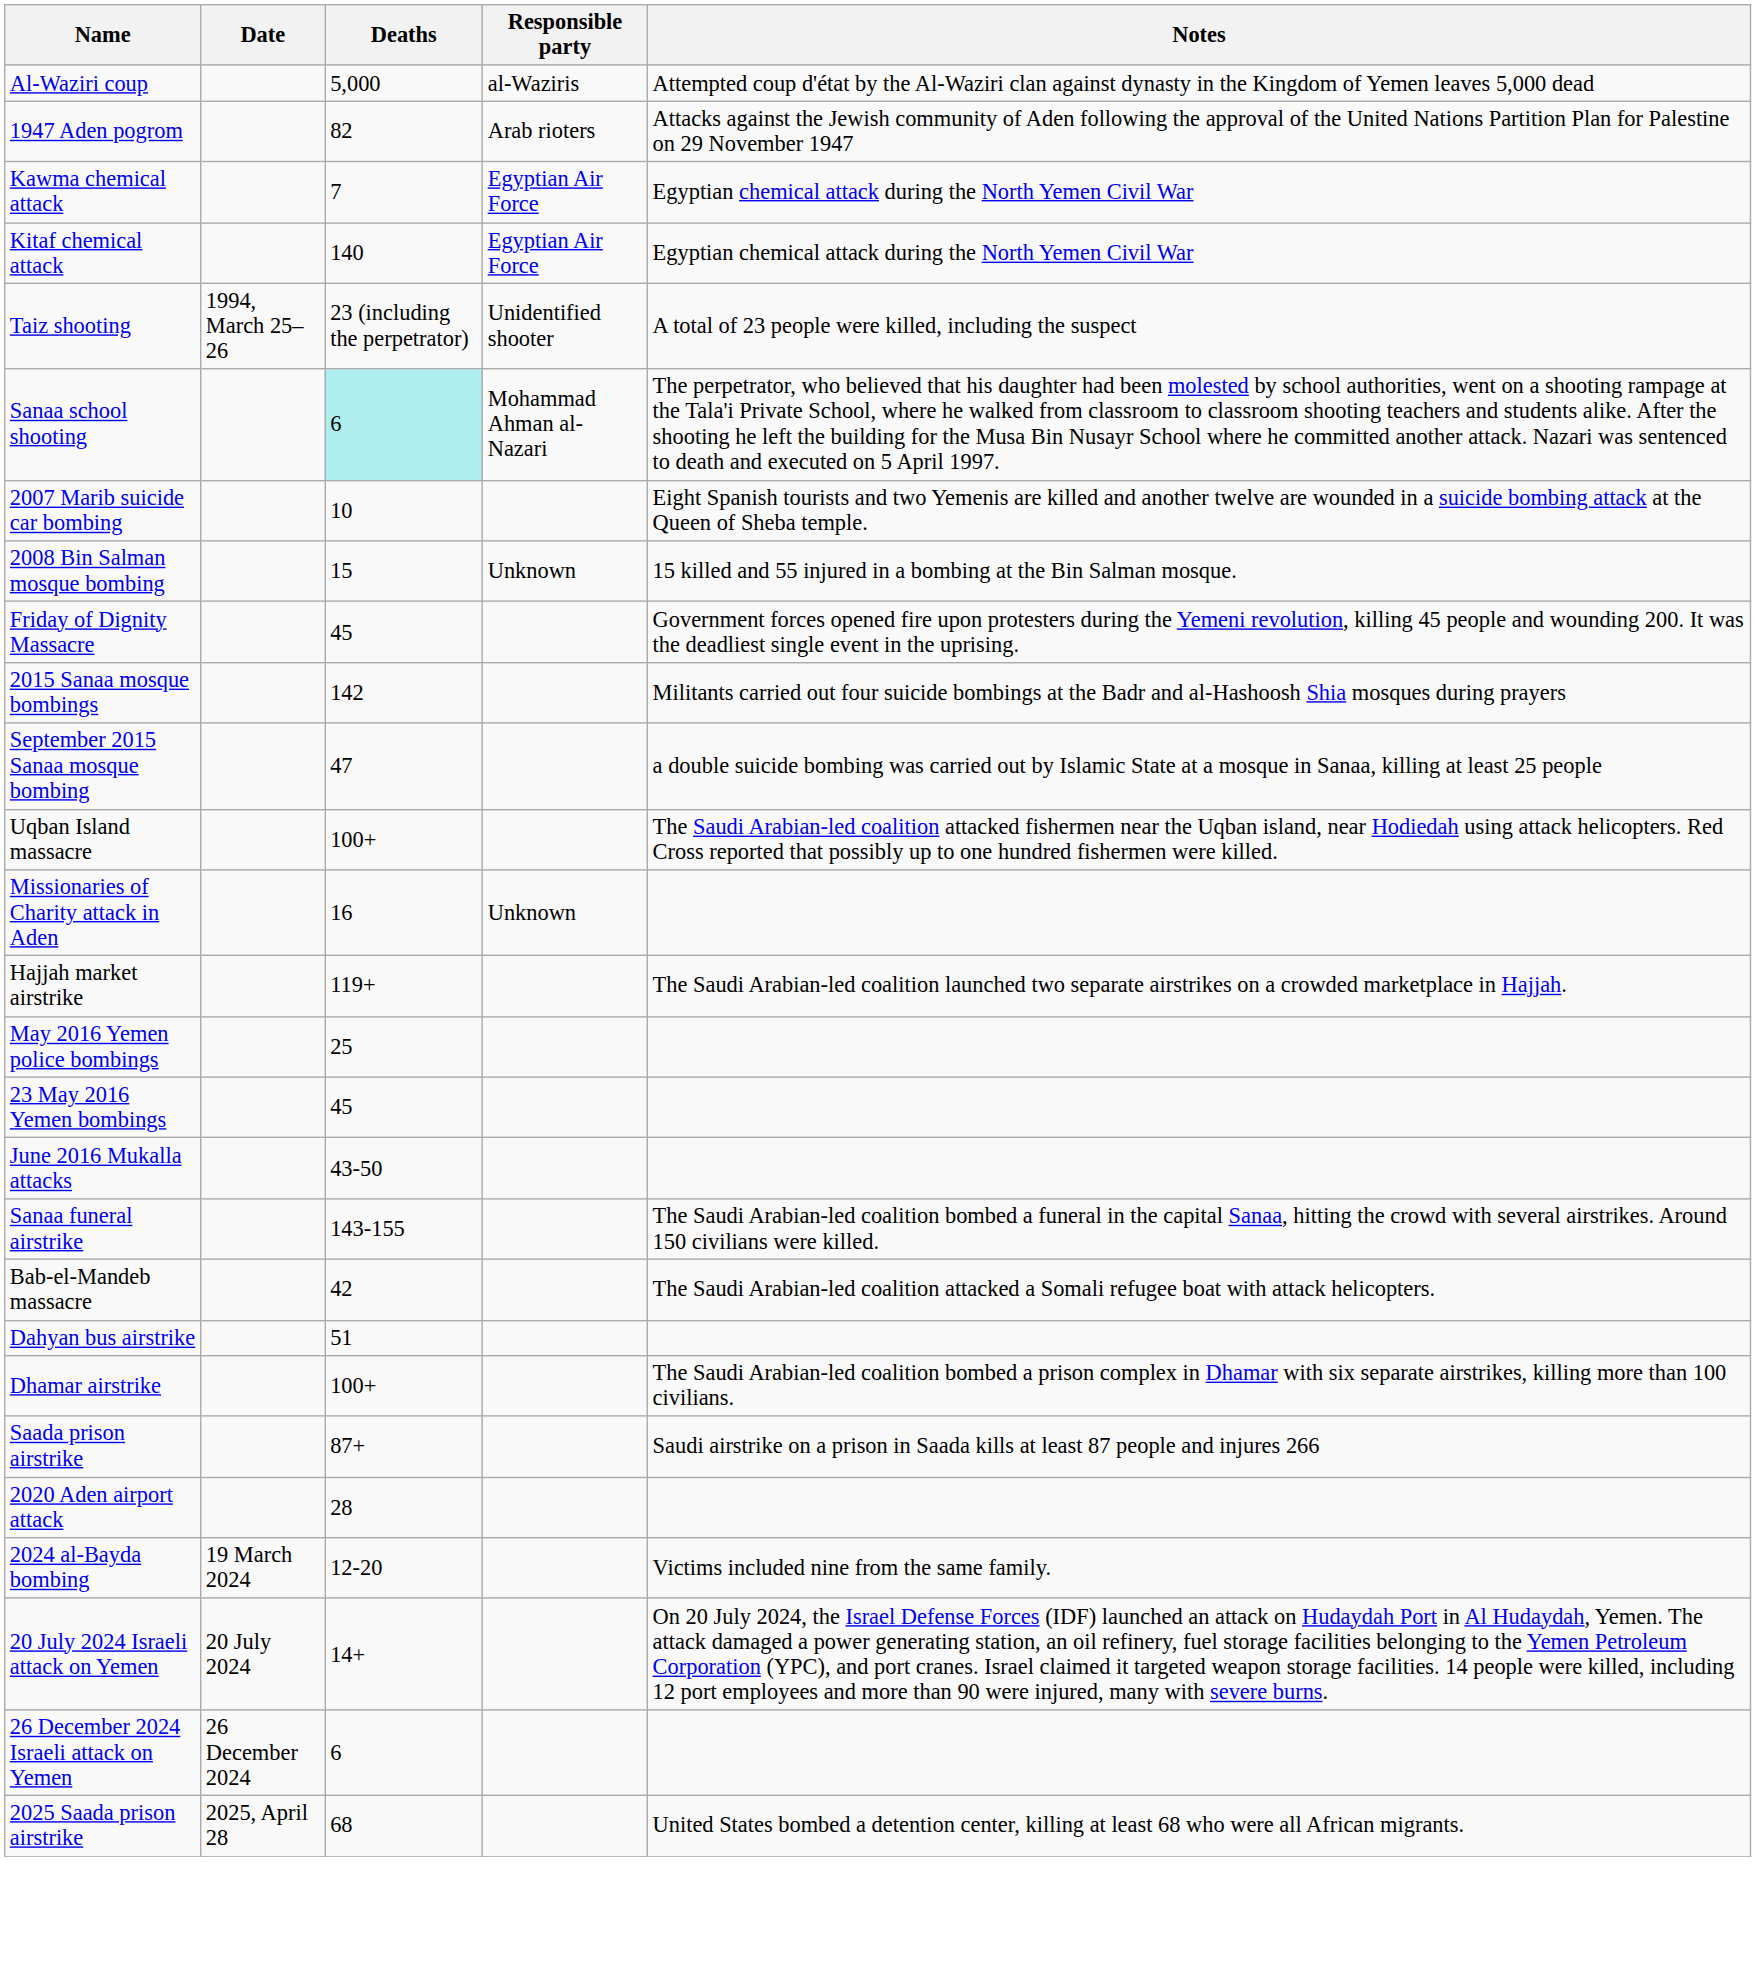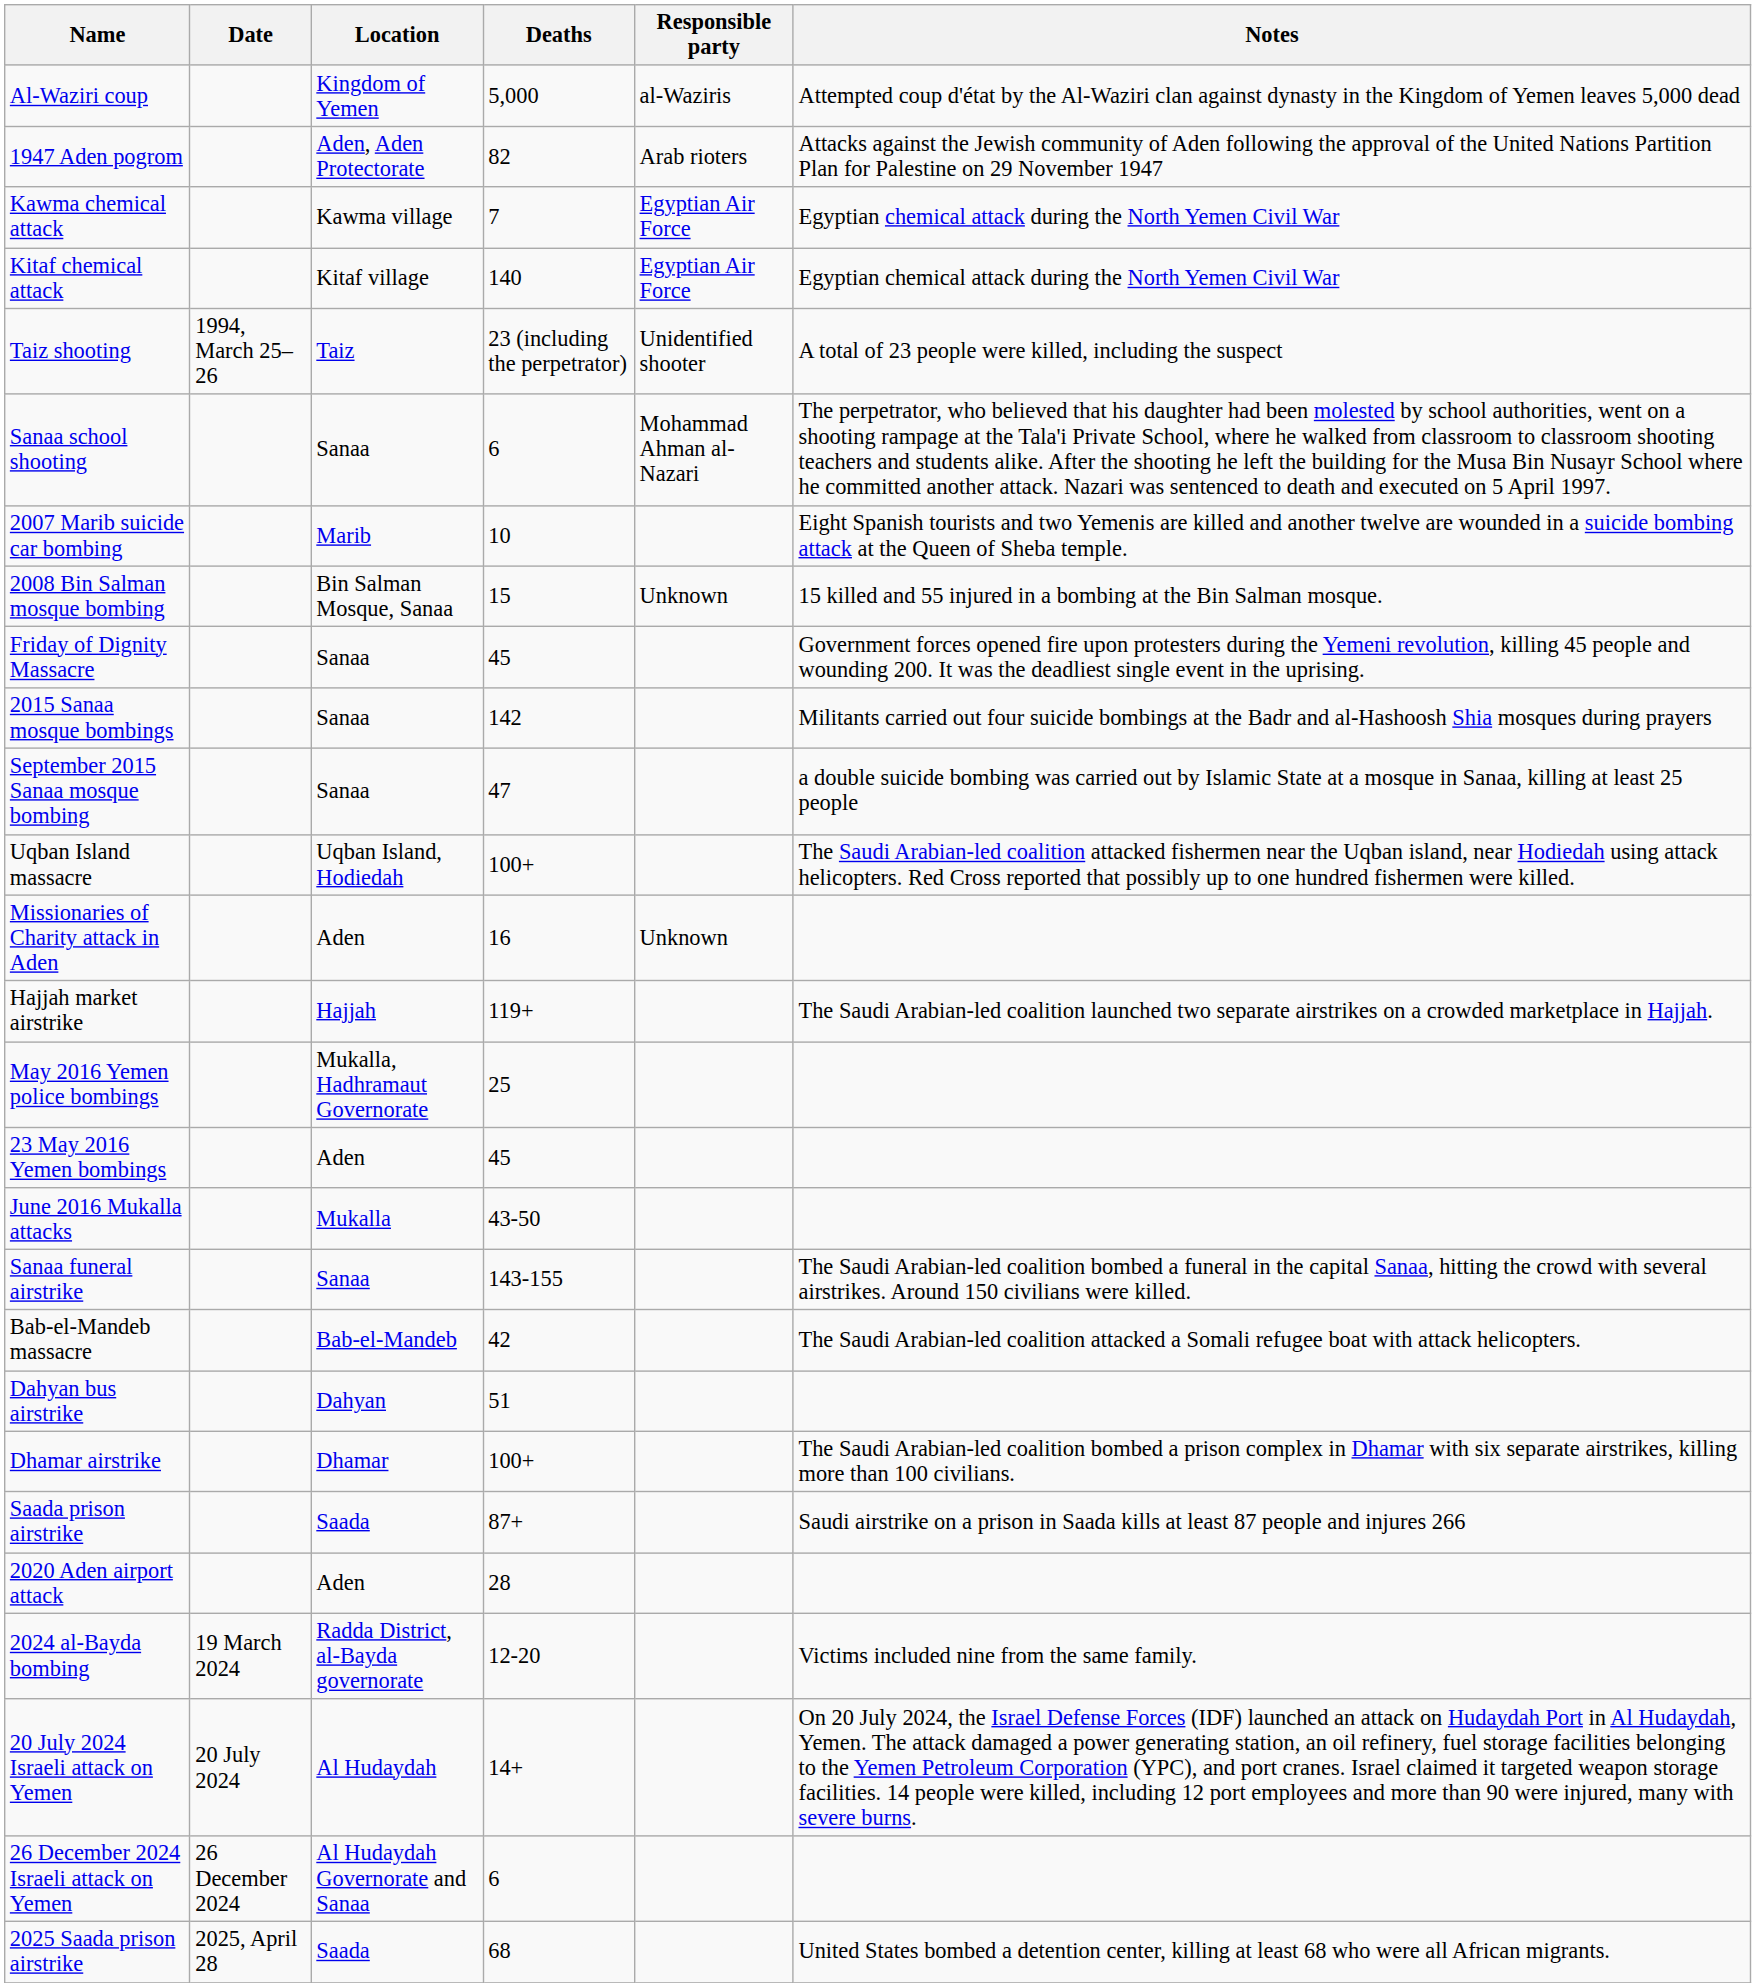+ column: Location | Kingdom of Yemen | Aden, Aden Protectorate | Kawma village | Kitaf village | Taiz | Sanaa | Marib | Bin Salman Mosque, Sanaa | Sanaa | Sanaa | Sanaa | Uqban Island, Hodiedah | Aden | Hajjah | Mukalla, Hadhramaut Governorate | Aden | Mukalla | Sanaa | Bab-el-Mandeb | Dahyan | Dhamar | Saada | Aden | Radda District, al-Bayda governorate | Al Hudaydah | Al Hudaydah Governorate and Sanaa | Saada
Sanaa school shooting | Deaths: paleturquoise background -> no background
